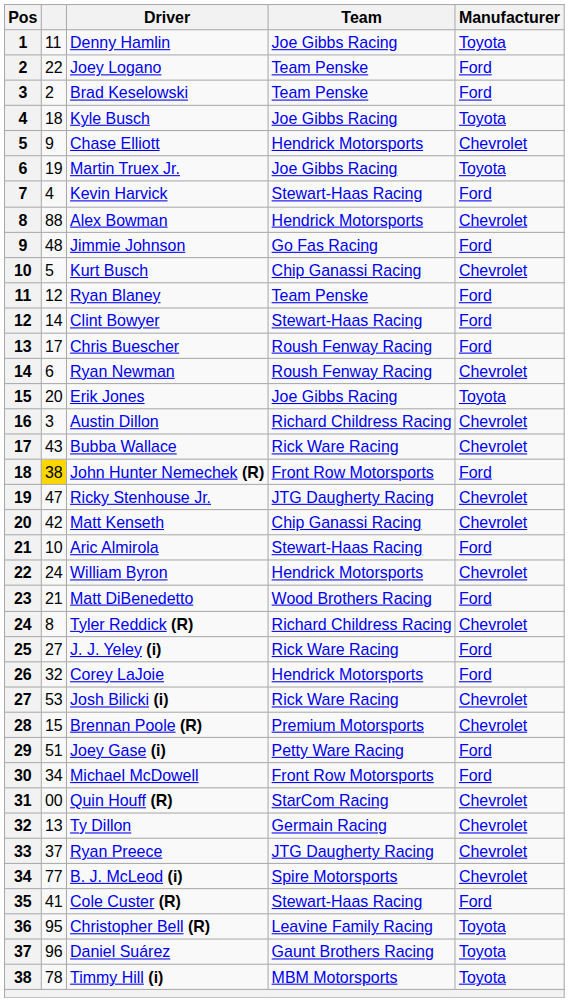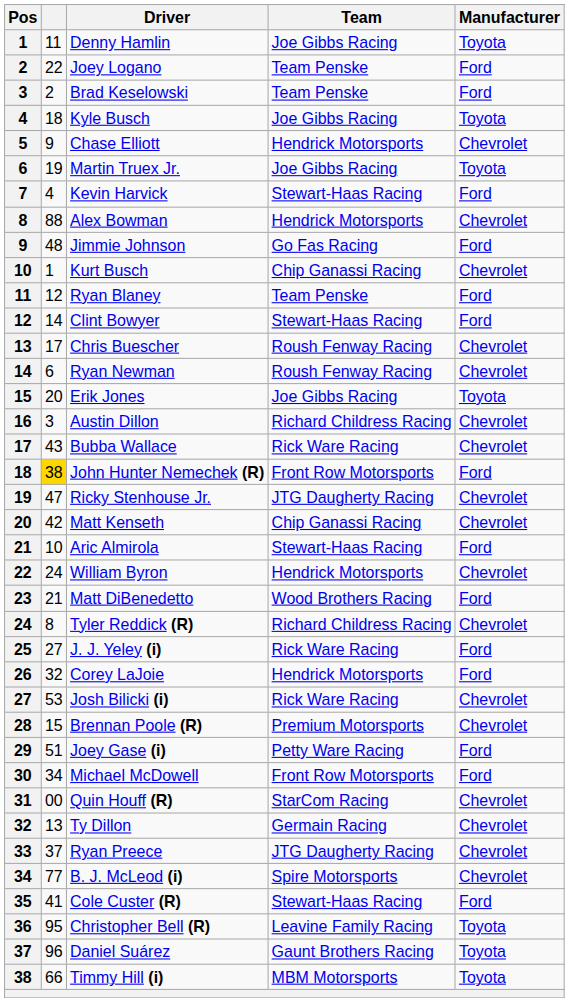Kurt Busch | column 2: 5 -> 1
Chris Buescher | Manufacturer: Ford -> Chevrolet
Timmy Hill (i) | column 2: 78 -> 66
